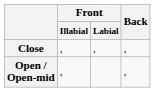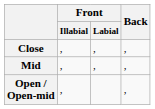+ row: Mid | , | , | ,
